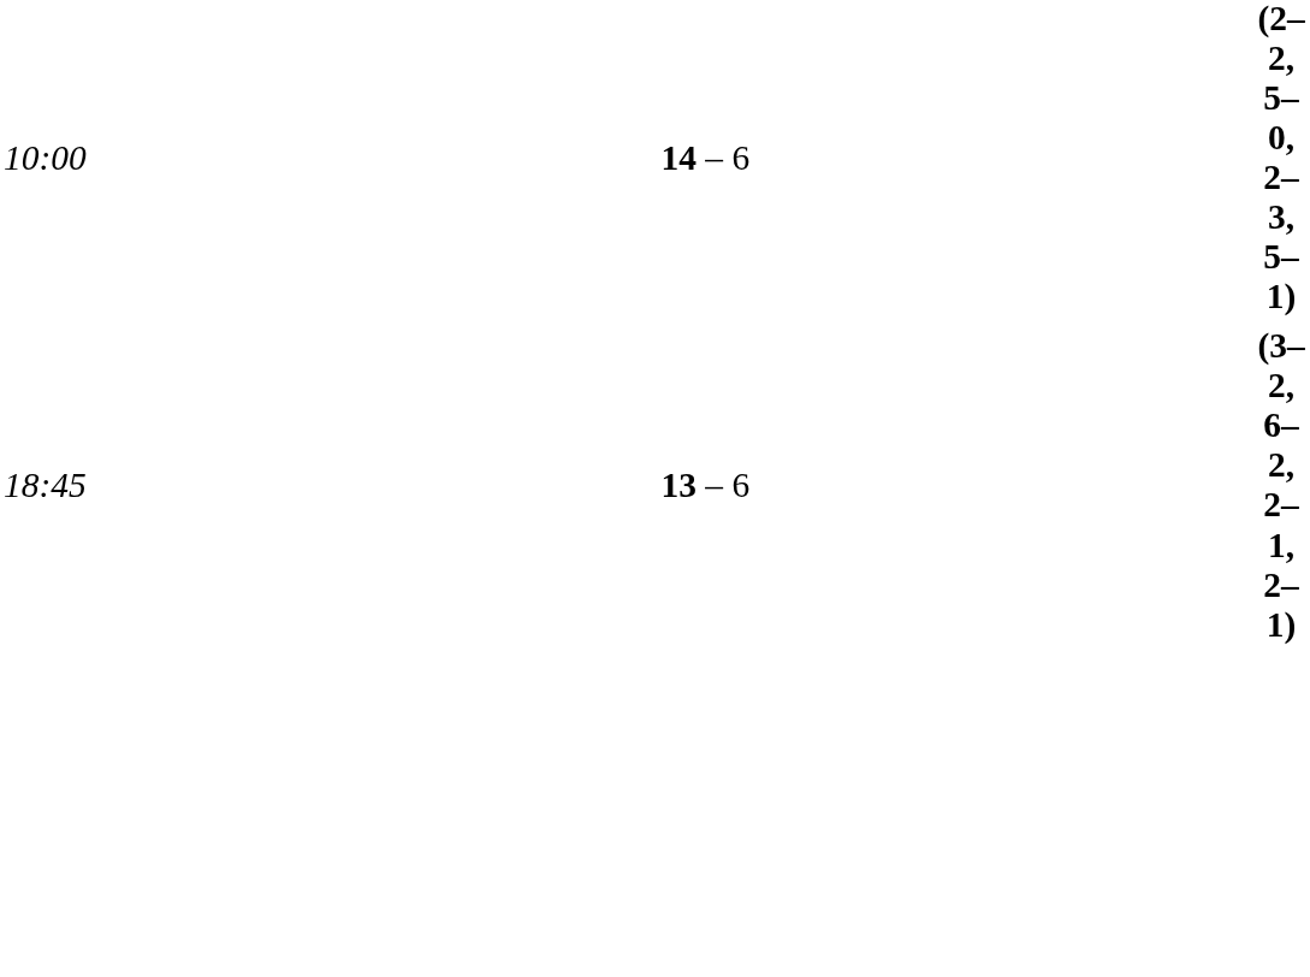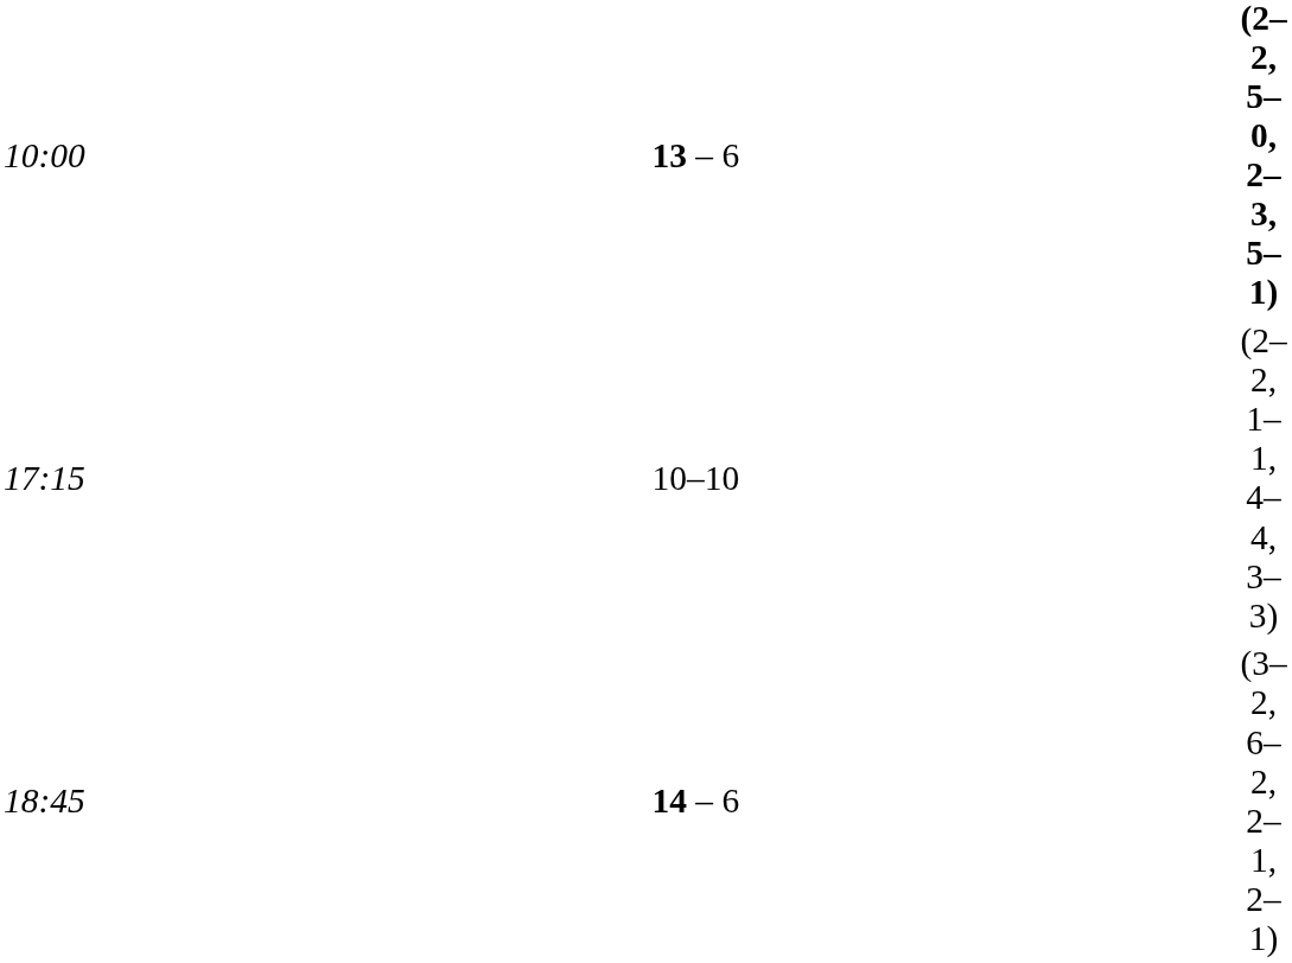10:00 | column 3: 14 – 6 -> 13 – 6
+ row: 17:15 | 10–10 | (2–2, 1–1, 4–4, 3–3)
18:45 | column 3: 13 – 6 -> 14 – 6
18:45 | column 5: bold -> normal
